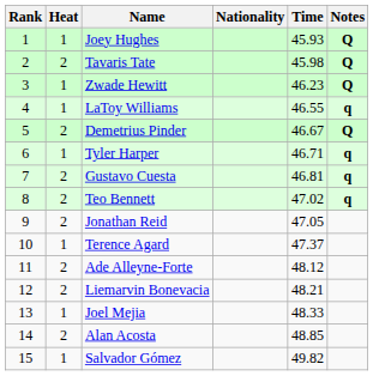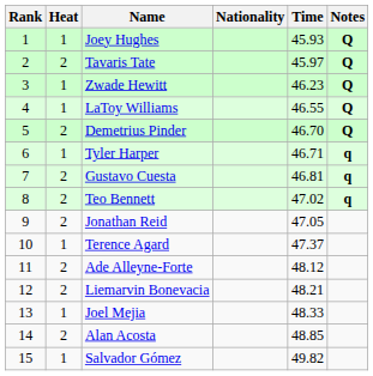Tavaris Tate | Time: 45.98 -> 45.97
LaToy Williams | Notes: q -> Q
Demetrius Pinder | Time: 46.67 -> 46.70
